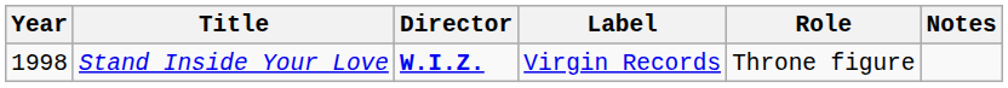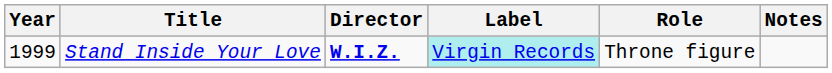Stand Inside Your Love | Year: 1998 -> 1999
Stand Inside Your Love | Label: no background -> paleturquoise background
